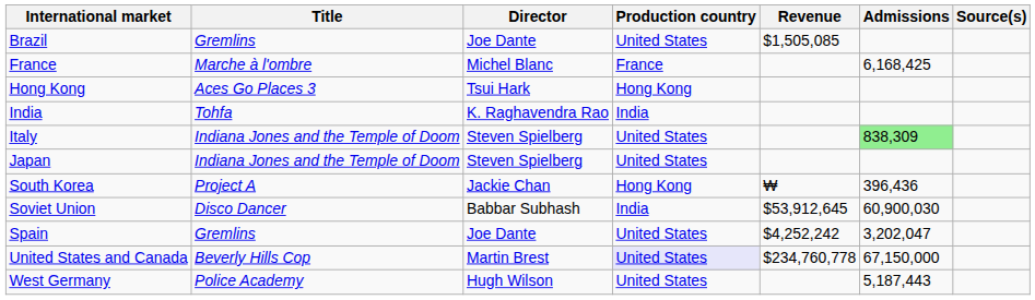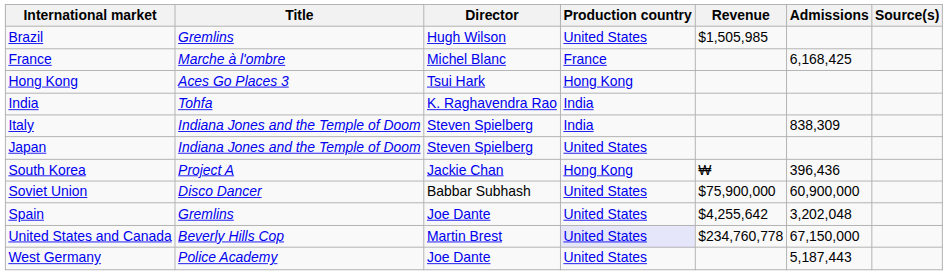Brazil | Director: Joe Dante -> Hugh Wilson
Brazil | Revenue: $1,505,085 -> $1,505,985
Italy | Production country: United States -> India
Italy | Admissions: lightgreen background -> no background
Soviet Union | Production country: India -> United States
Soviet Union | Revenue: $53,912,645 -> $75,900,000
Soviet Union | Admissions: 60,900,030 -> 60,900,000
Spain | Revenue: $4,252,242 -> $4,255,642
Spain | Admissions: 3,202,047 -> 3,202,048
West Germany | Director: Hugh Wilson -> Joe Dante
